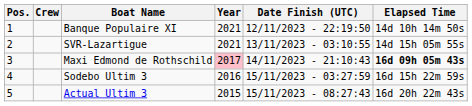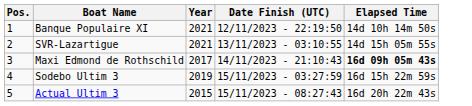- column: Crew
Maxi Edmond de Rothschild | Year: pink background -> no background
Sodebo Ultim 3 | Year: 2016 -> 2019
